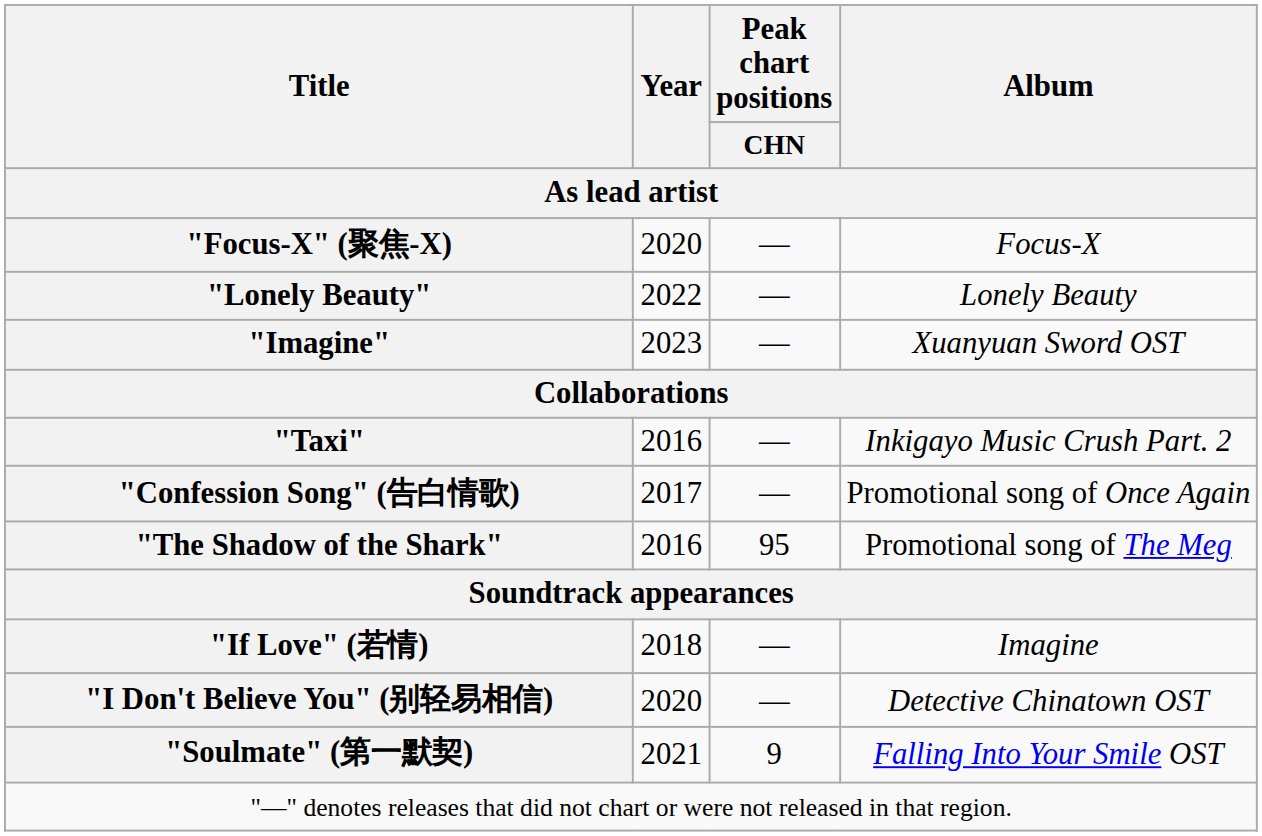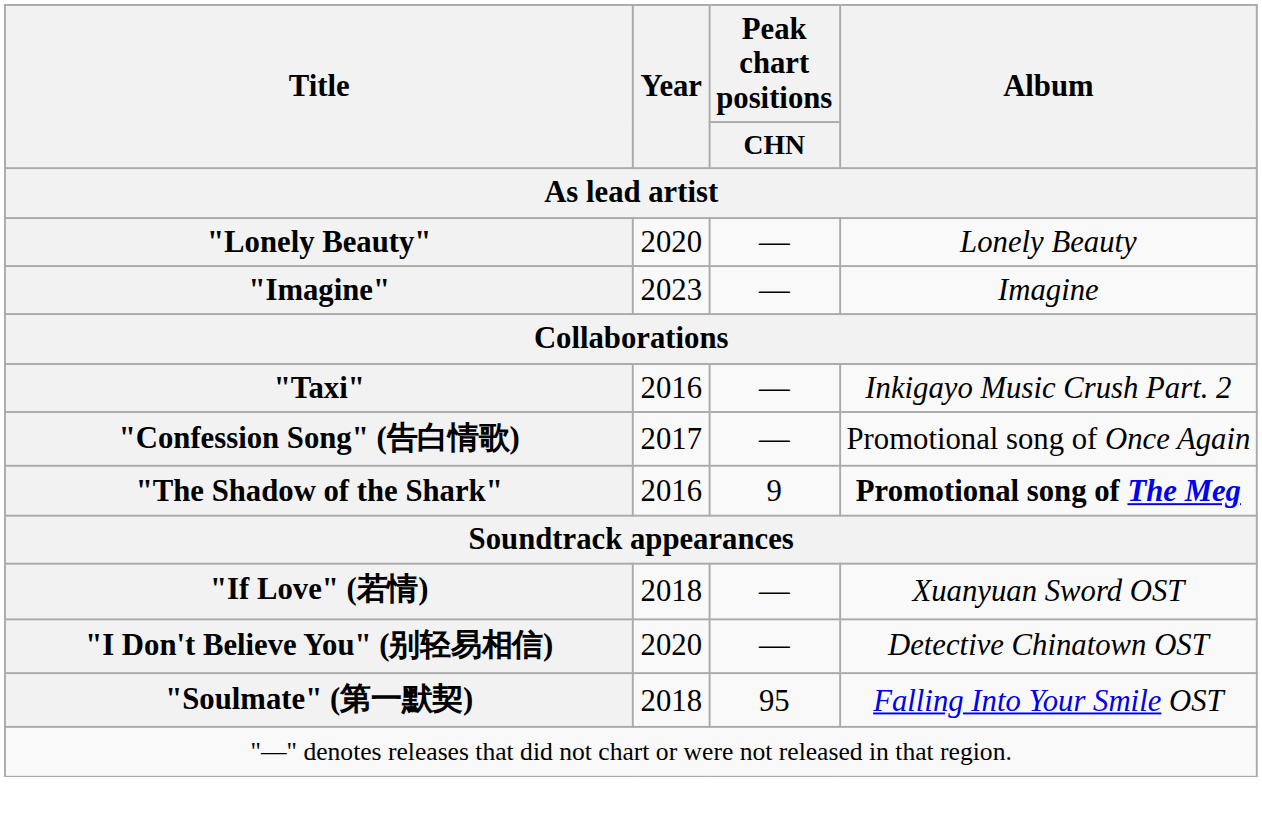- row: "Focus-X" (聚焦-X) | 2020 | — | Focus-X
"Lonely Beauty" | Year: 2022 -> 2020
"Imagine" | Album: Xuanyuan Sword OST -> Imagine
"The Shadow of the Shark" | Peak chart positions / CHN: 95 -> 9
"The Shadow of the Shark" | Album: normal -> bold
"If Love" (若情) | Album: Imagine -> Xuanyuan Sword OST
"Soulmate" (第一默契) | Year: 2021 -> 2018
"Soulmate" (第一默契) | Peak chart positions / CHN: 9 -> 95
